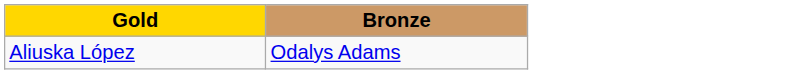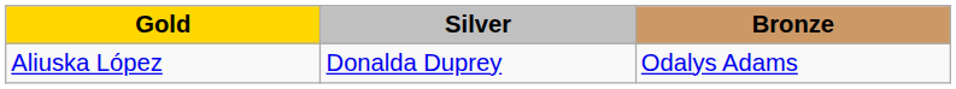+ column: Silver | Donalda Duprey
